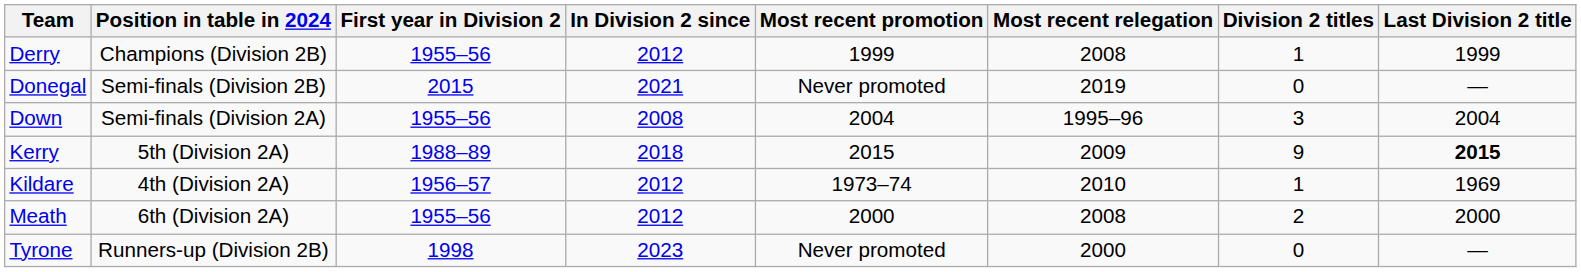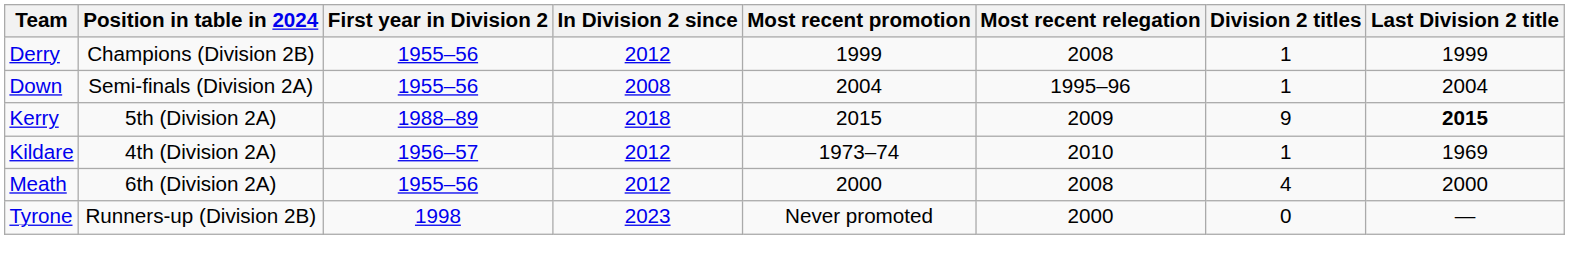- row: Donegal | Semi-finals (Division 2B) | 2015 | 2021 | Never promoted | 2019 | 0 | —
Down | Division 2 titles: 3 -> 1
Meath | Division 2 titles: 2 -> 4
